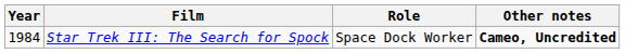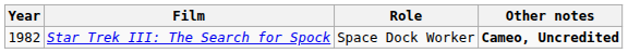Star Trek III: The Search for Spock | Year: 1984 -> 1982
